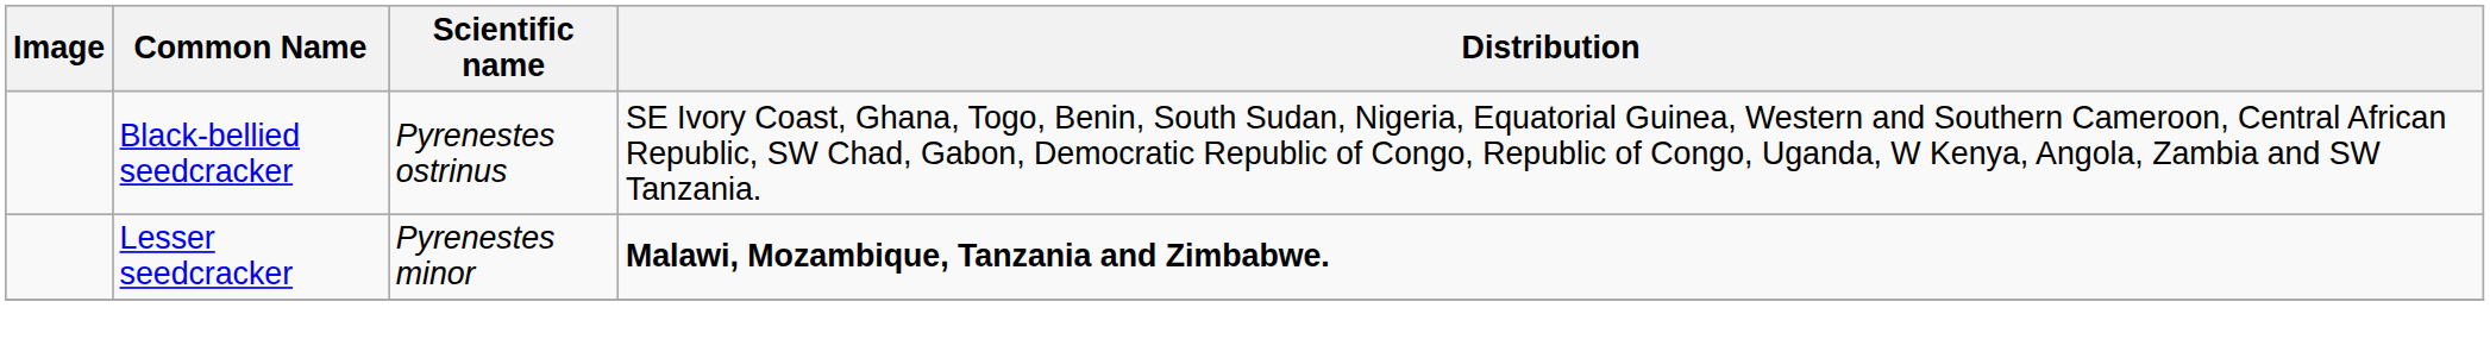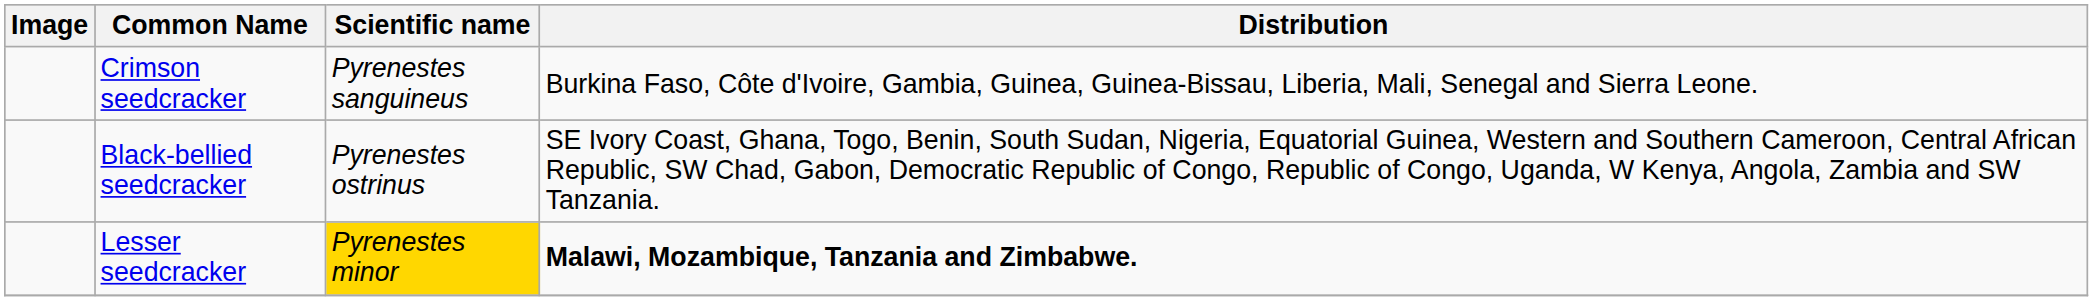+ row: Crimson seedcracker | Pyrenestes sanguineus | Burkina Faso, Côte d'Ivoire, Gambia, Guinea, Guinea-Bissau, Liberia, Mali, Senegal and Sierra Leone.
Lesser seedcracker | Scientific name: no background -> gold background
